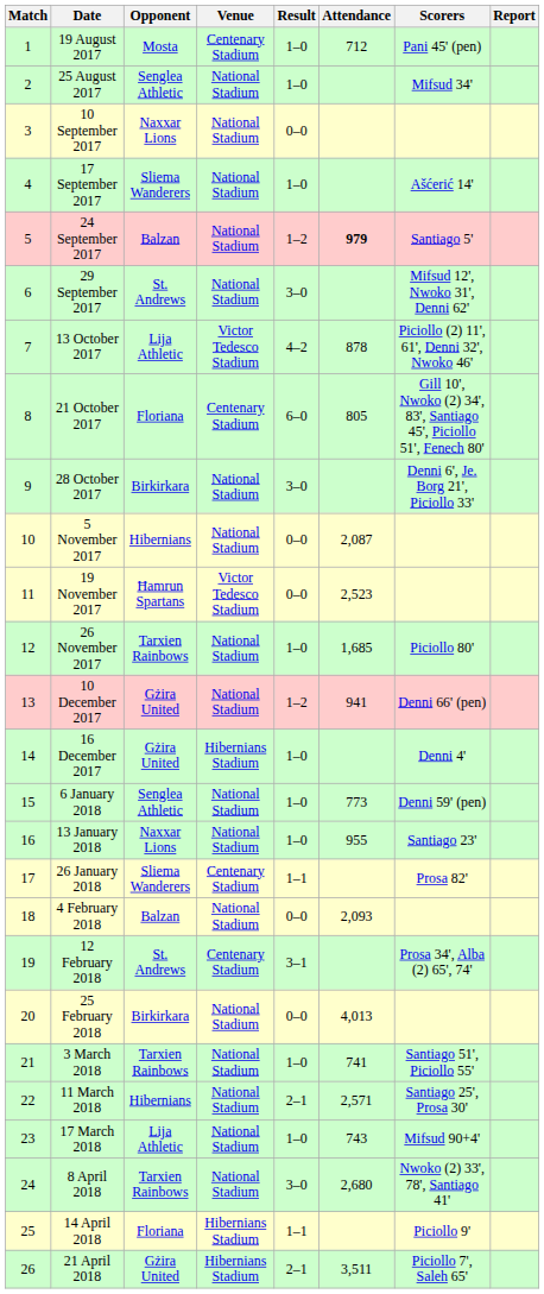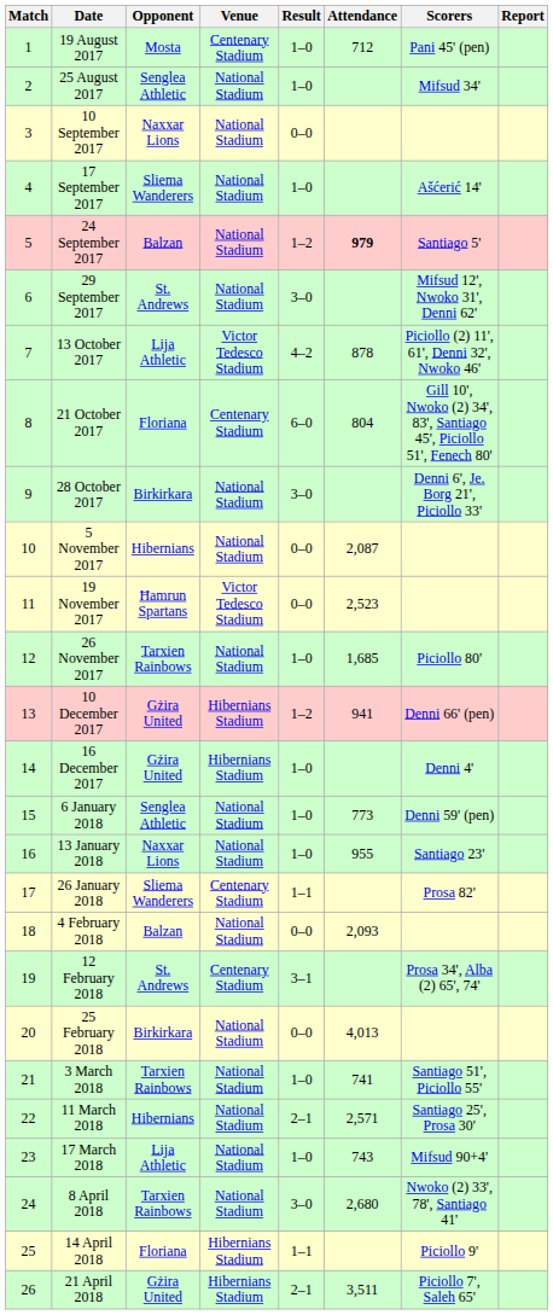21 October 2017 | Attendance: 805 -> 804
10 December 2017 | Venue: National Stadium -> Hibernians Stadium
